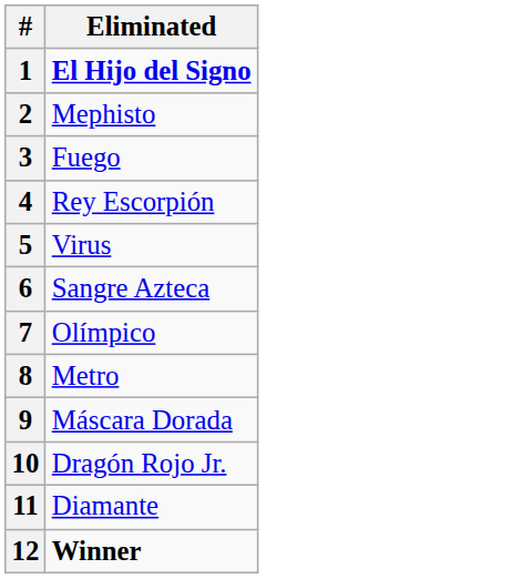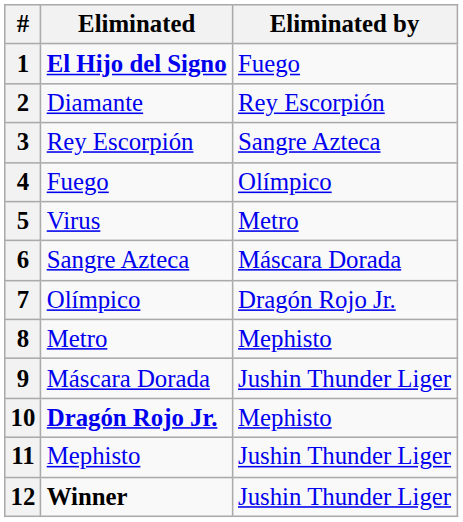+ column: Eliminated by | Fuego | Rey Escorpión | Sangre Azteca | Olímpico | Metro | Máscara Dorada | Dragón Rojo Jr. | Mephisto | Jushin Thunder Liger | Mephisto | Jushin Thunder Liger | Jushin Thunder Liger
2 | Eliminated: Mephisto -> Diamante
3 | Eliminated: Fuego -> Rey Escorpión
4 | Eliminated: Rey Escorpión -> Fuego
10 | Eliminated: normal -> bold
11 | Eliminated: Diamante -> Mephisto
